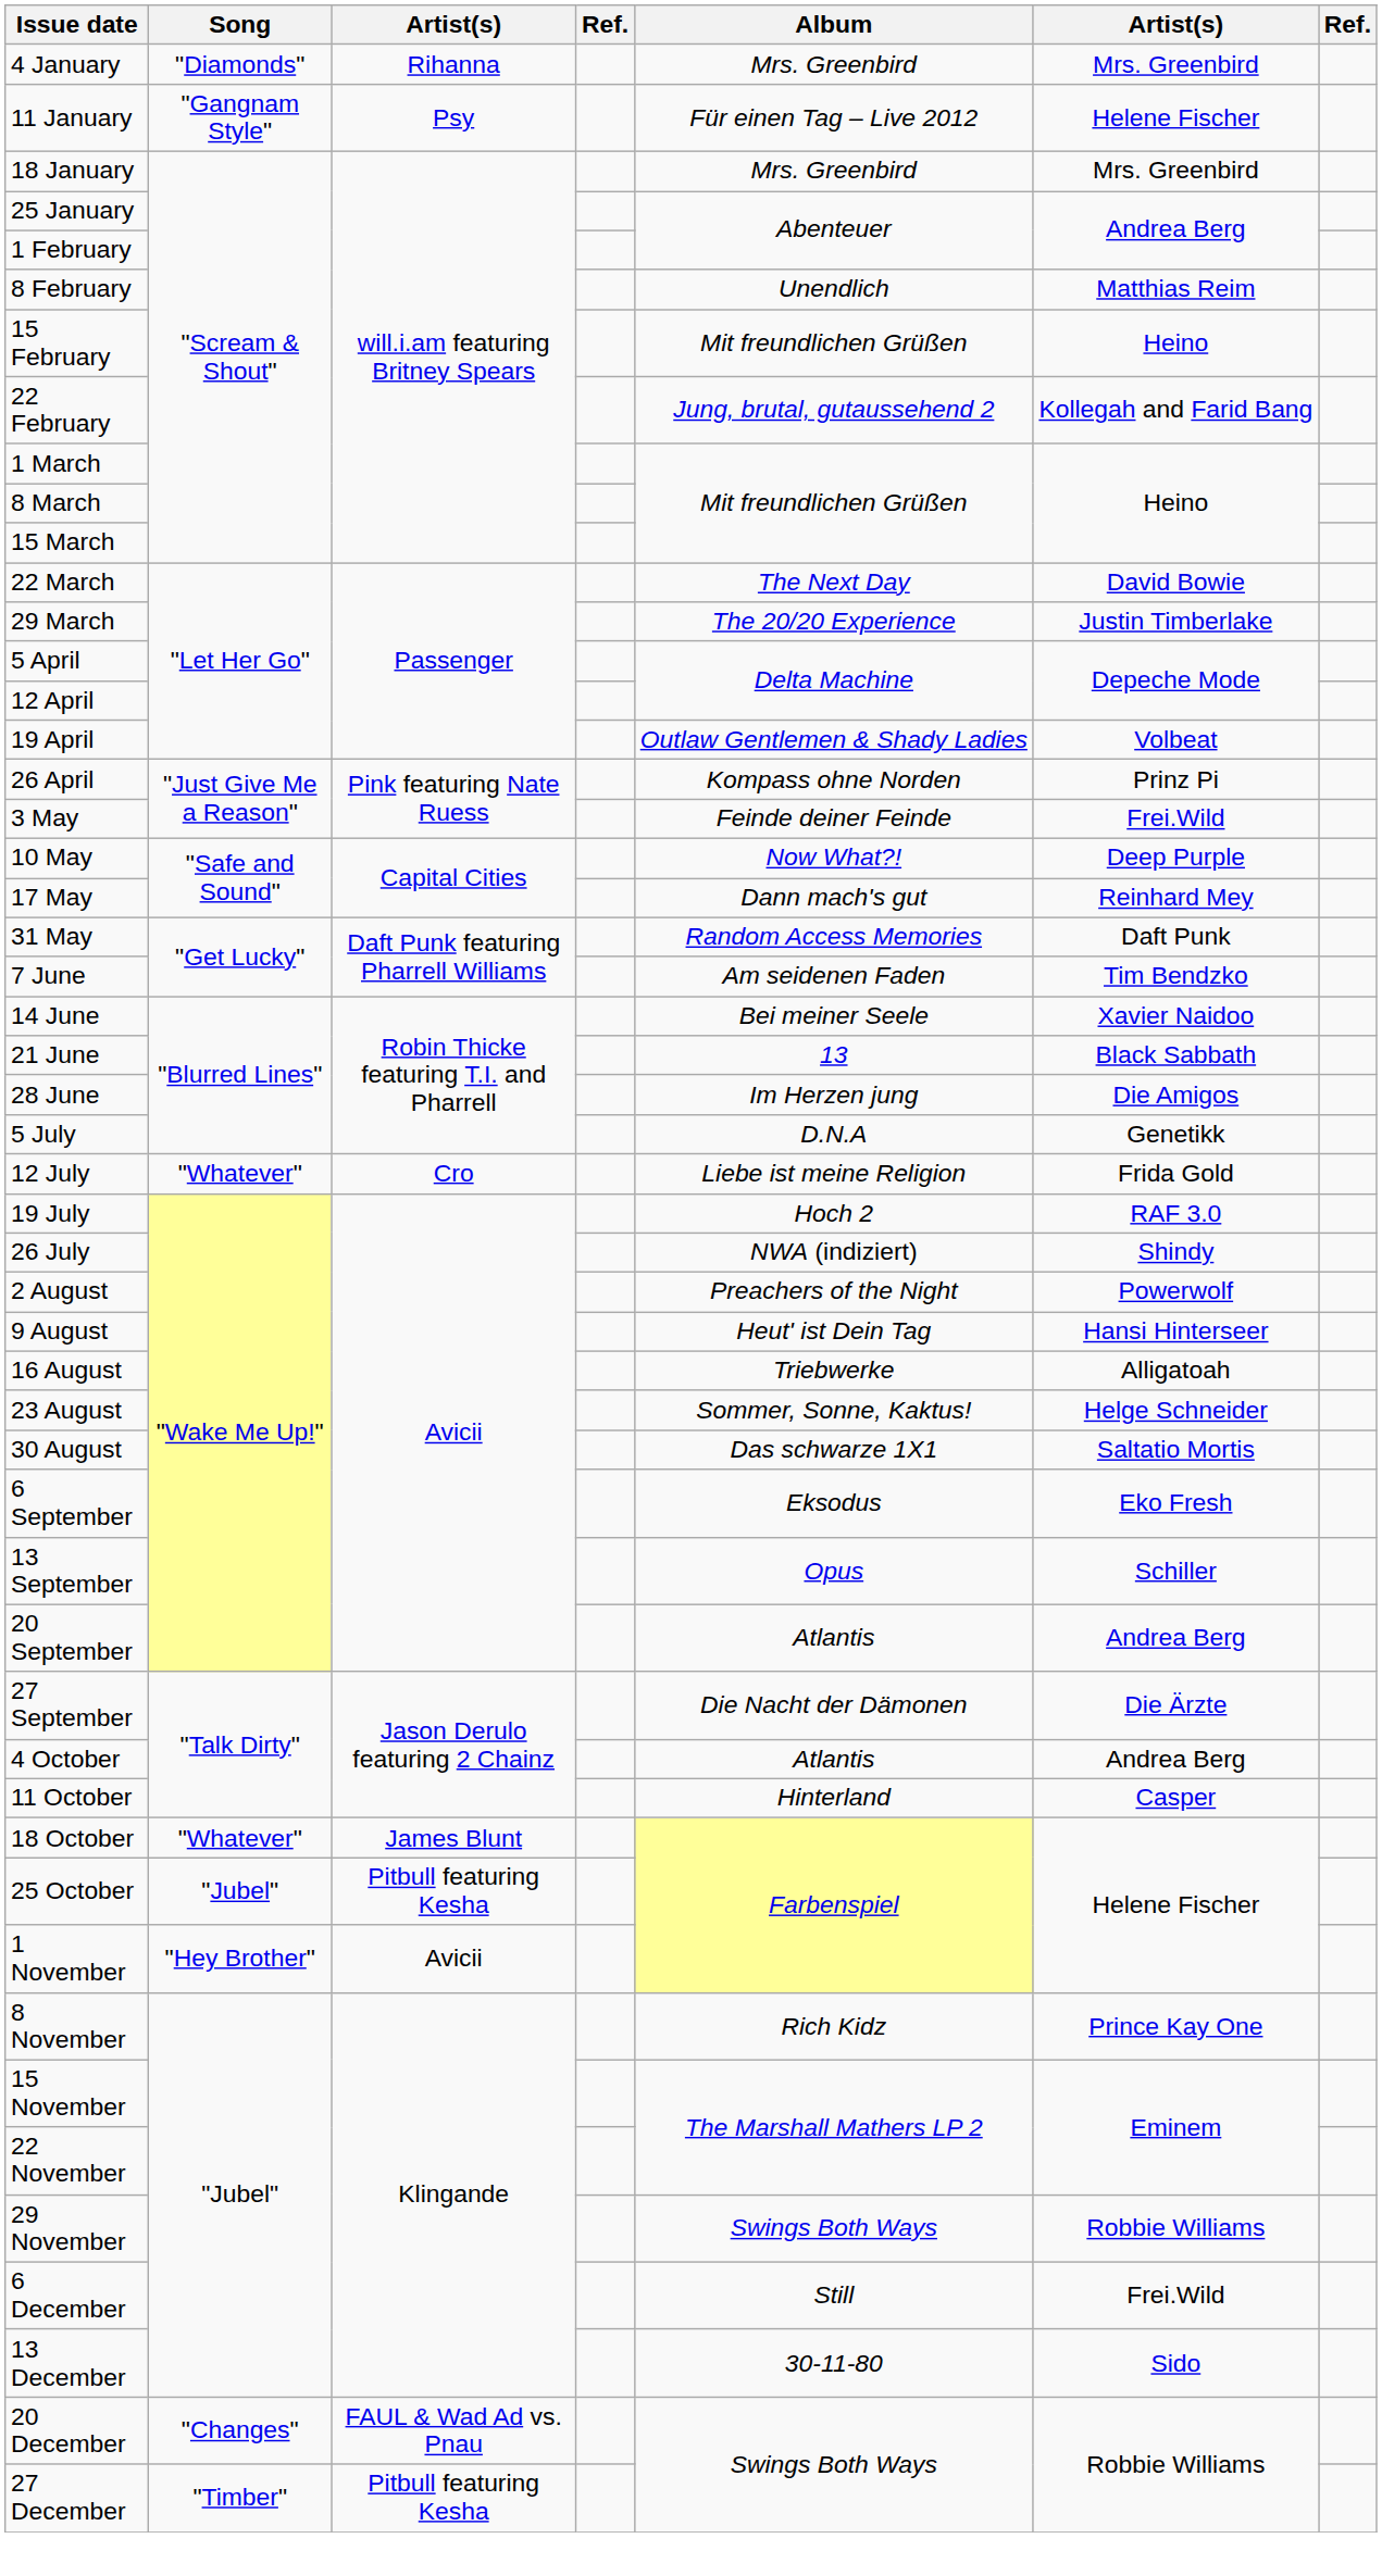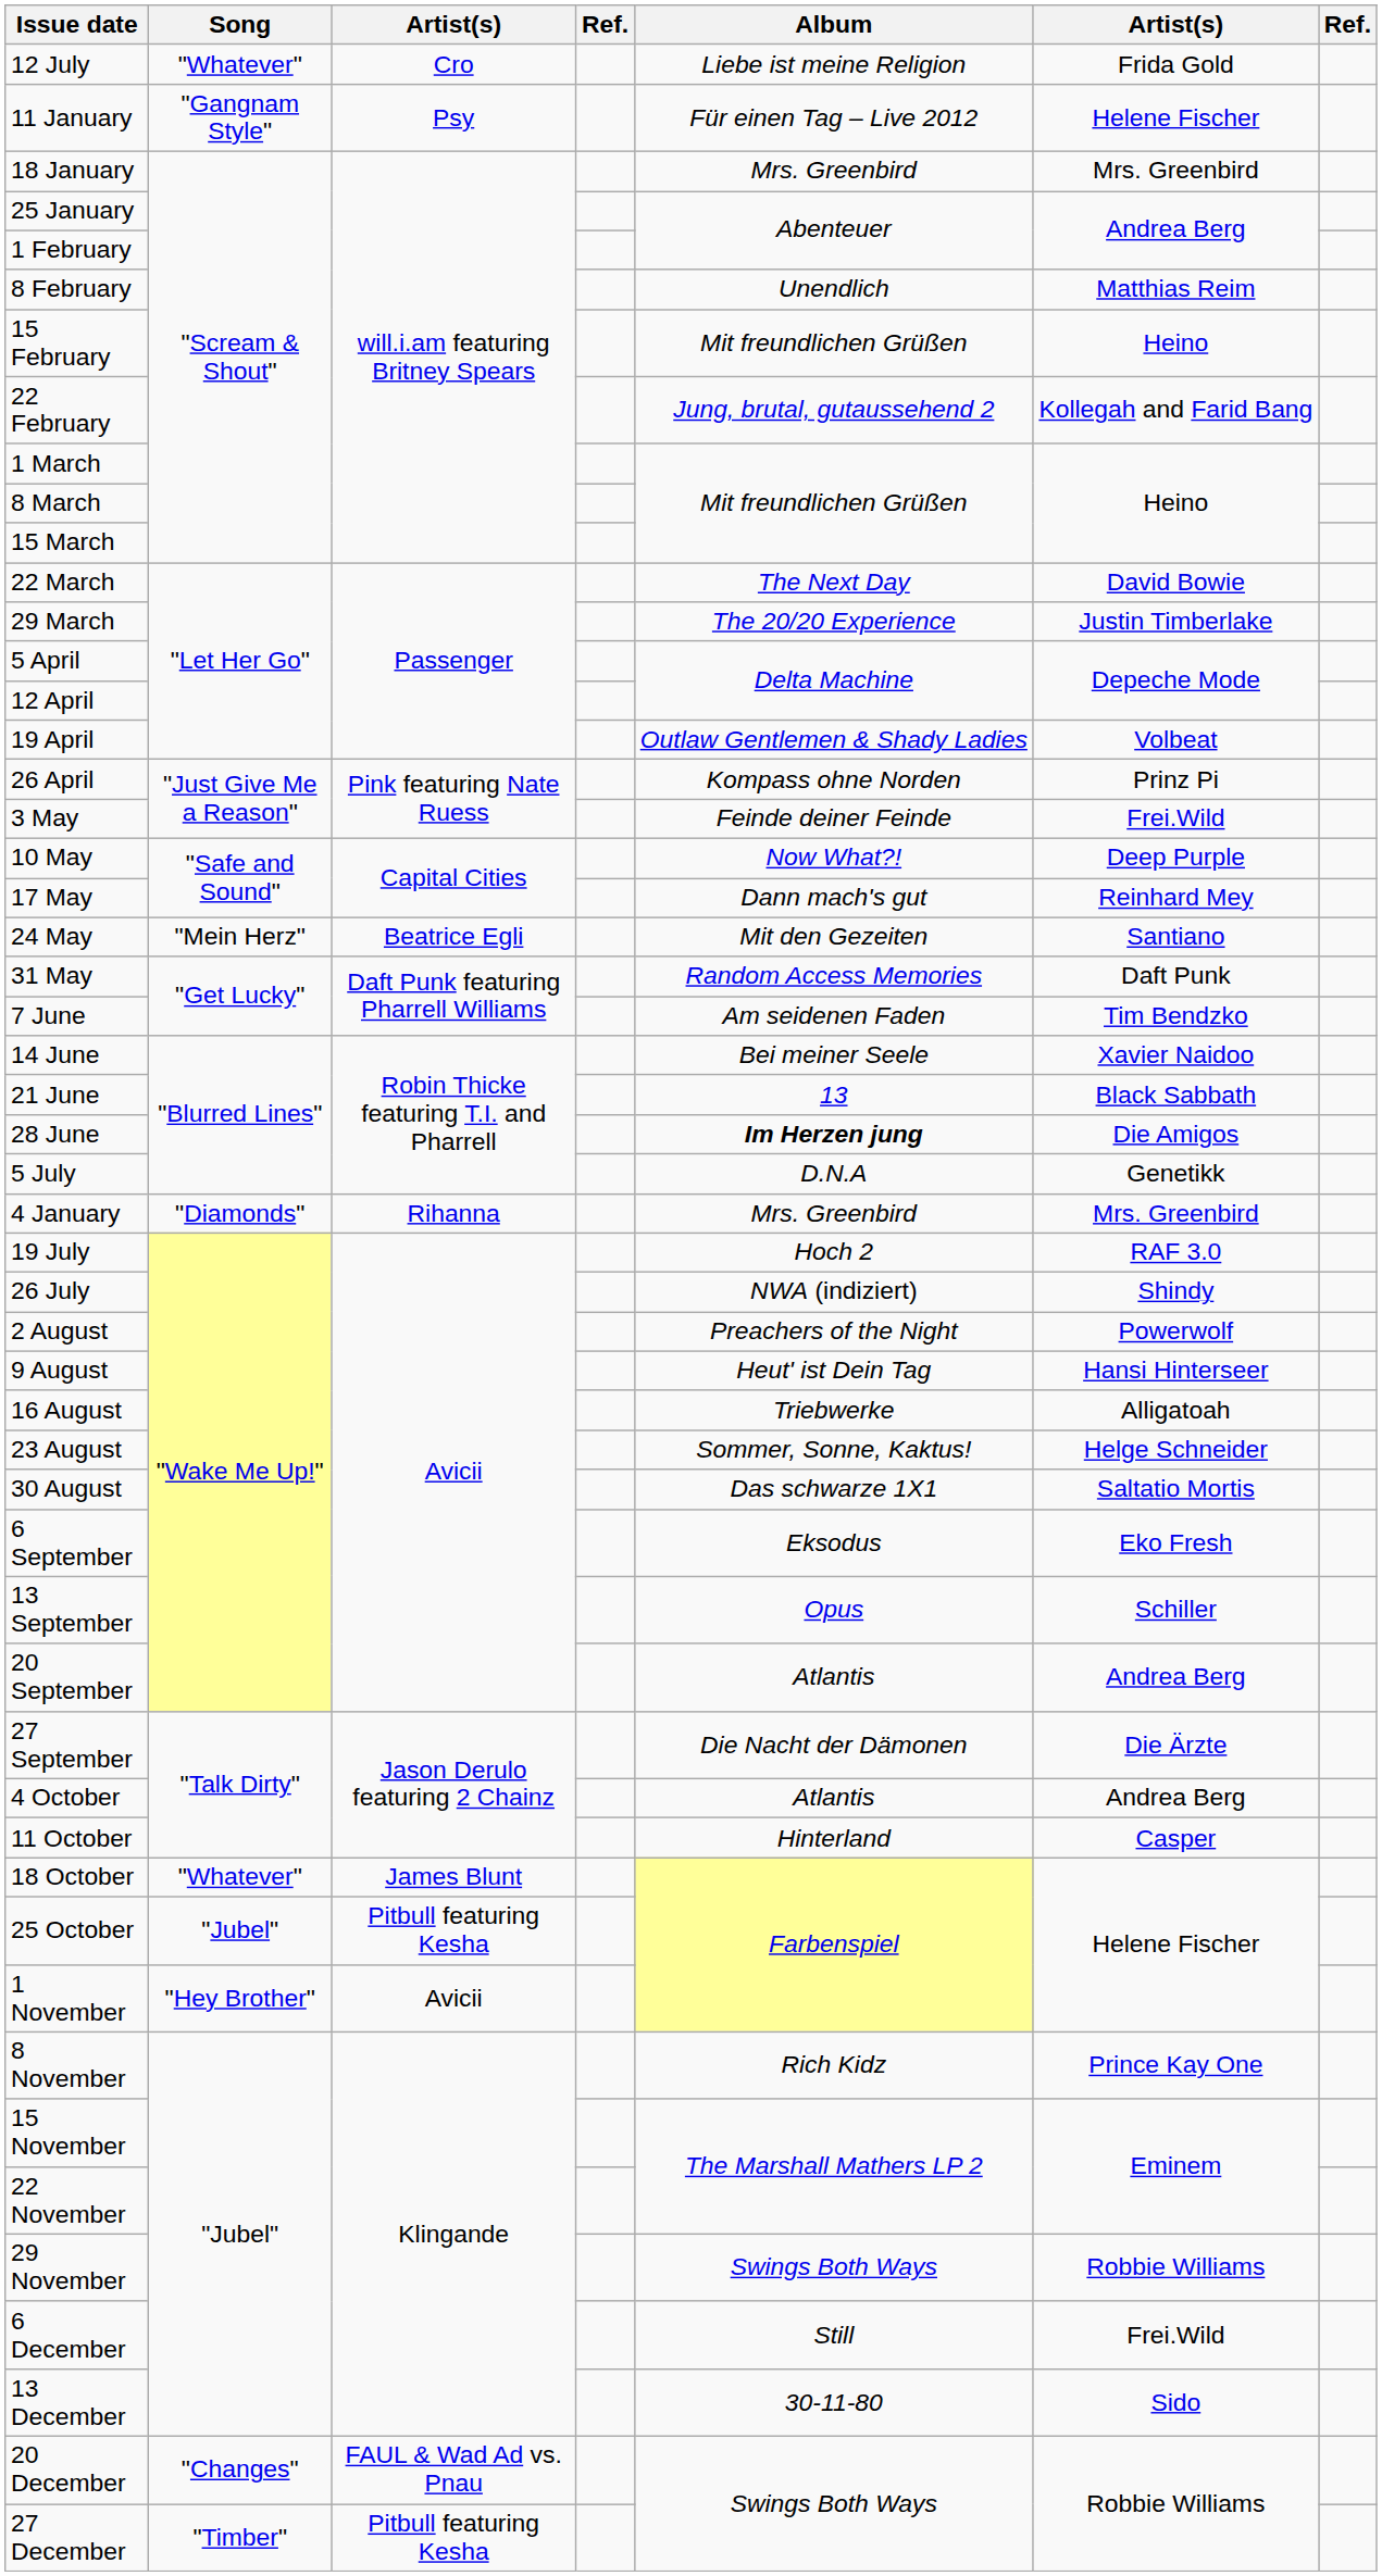rows swapped: 4 January <-> 12 July
+ row: 24 May | "Mein Herz" | Beatrice Egli | Mit den Gezeiten | Santiano
28 June | Album: normal -> bold
